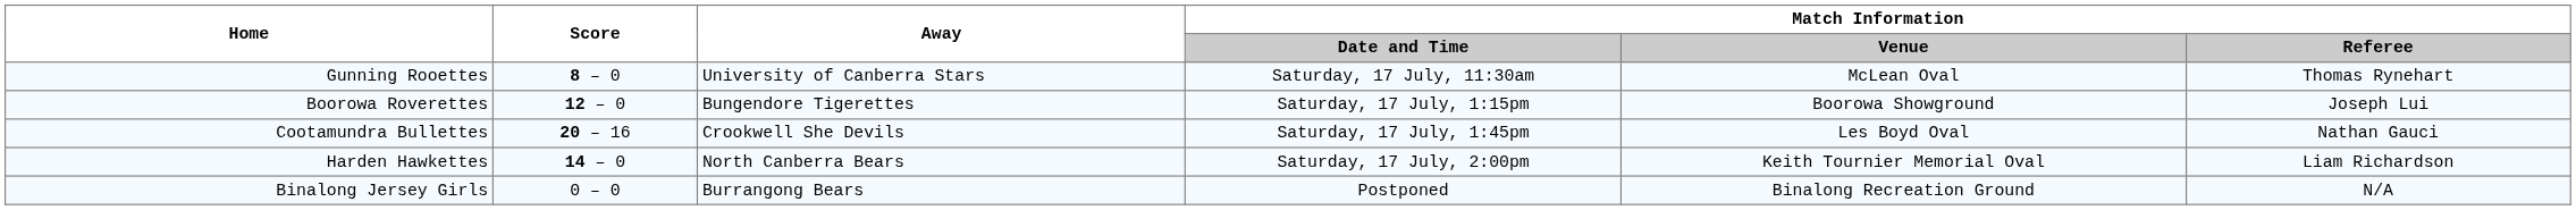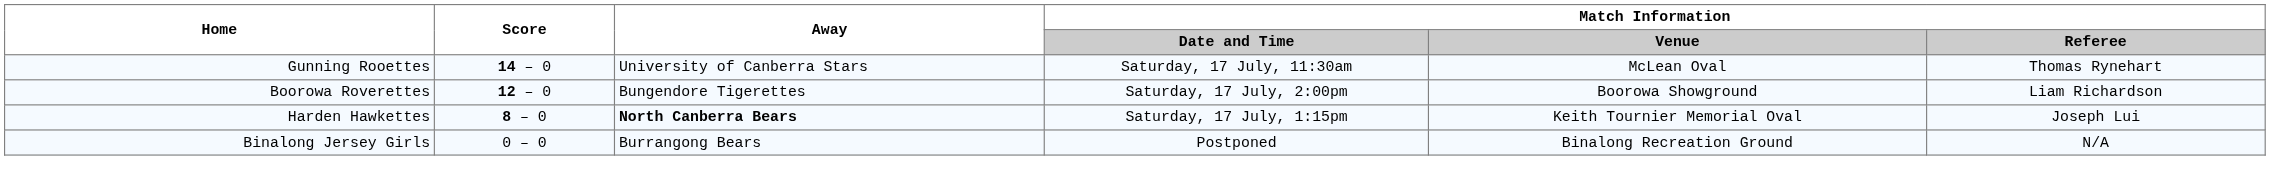Gunning Rooettes | Score: 8 – 0 -> 14 – 0
Boorowa Roverettes | Match Information / Date and Time: Saturday, 17 July, 1:15pm -> Saturday, 17 July, 2:00pm
Boorowa Roverettes | Match Information / Referee: Joseph Lui -> Liam Richardson
- row: Cootamundra Bullettes | 20 – 16 | Crookwell She Devils | Saturday, 17 July, 1:45pm | Les Boyd Oval | Nathan Gauci
Harden Hawkettes | Score: 14 – 0 -> 8 – 0
Harden Hawkettes | Away: normal -> bold
Harden Hawkettes | Match Information / Date and Time: Saturday, 17 July, 2:00pm -> Saturday, 17 July, 1:15pm
Harden Hawkettes | Match Information / Referee: Liam Richardson -> Joseph Lui
